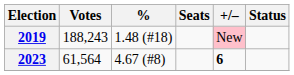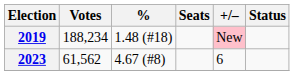2019 | Votes: 188,243 -> 188,234
2023 | Votes: 61,564 -> 61,562
2023 | +/–: bold -> normal
